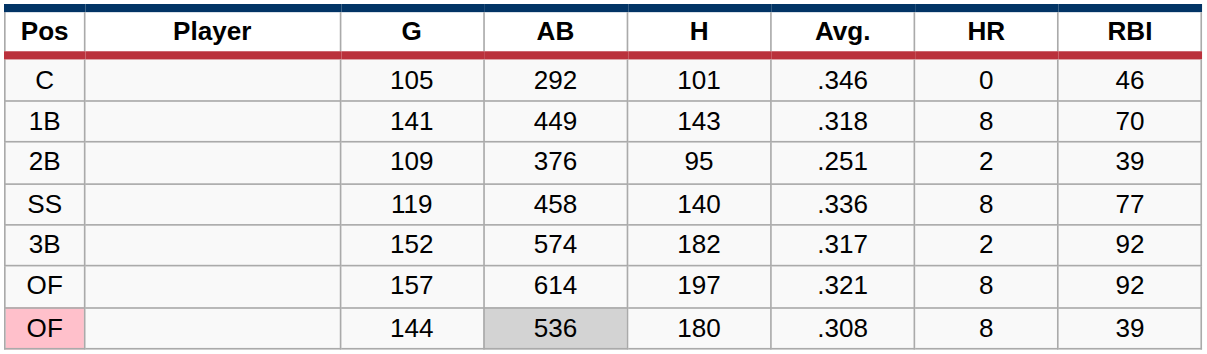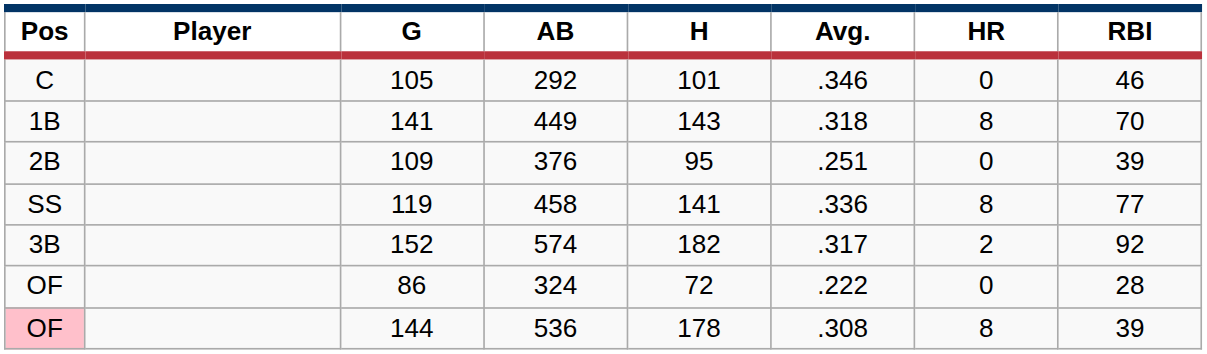109 | HR: 2 -> 0
119 | H: 140 -> 141
+ row: OF | 86 | 324 | 72 | .222 | 0 | 28
- row: OF | 157 | 614 | 197 | .321 | 8 | 92
144 | AB: lightgrey background -> no background
144 | H: 180 -> 178
